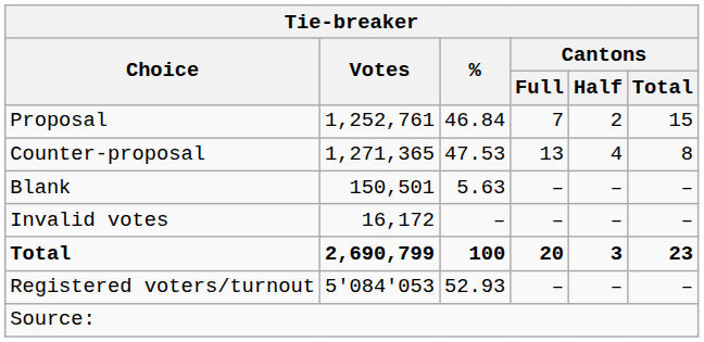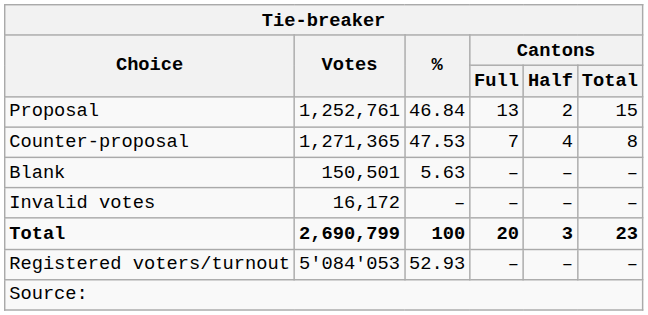Proposal | Cantons / Full: 7 -> 13
Counter-proposal | Cantons / Full: 13 -> 7
